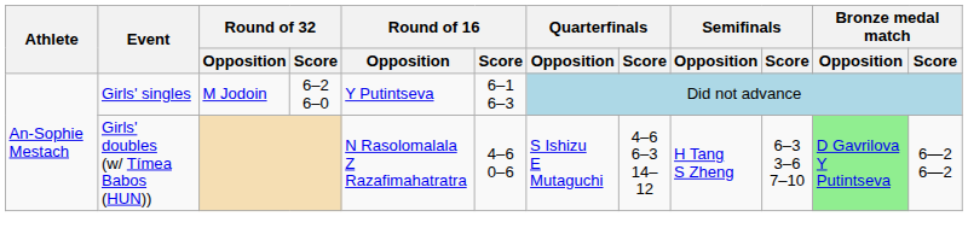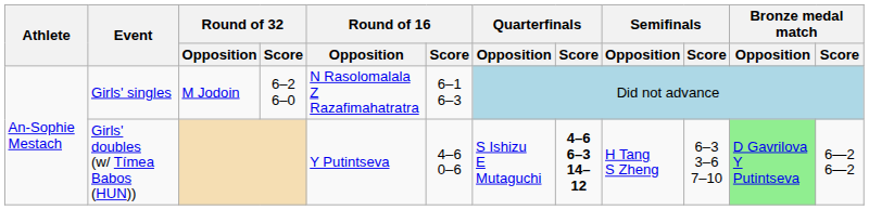Girls' singles | Round of 16 / Opposition: Y Putintseva -> N Rasolomalala Z Razafimahatratra
Girls' doubles (w/ Tímea Babos (HUN)) | Round of 16 / Opposition: N Rasolomalala Z Razafimahatratra -> Y Putintseva
Girls' doubles (w/ Tímea Babos (HUN)) | Quarterfinals / Score: normal -> bold
